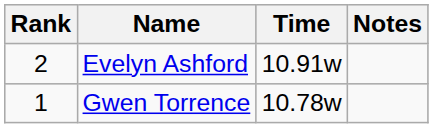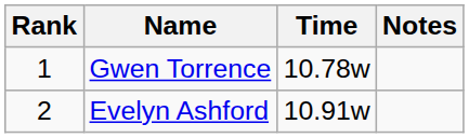rows swapped: Gwen Torrence <-> Evelyn Ashford
